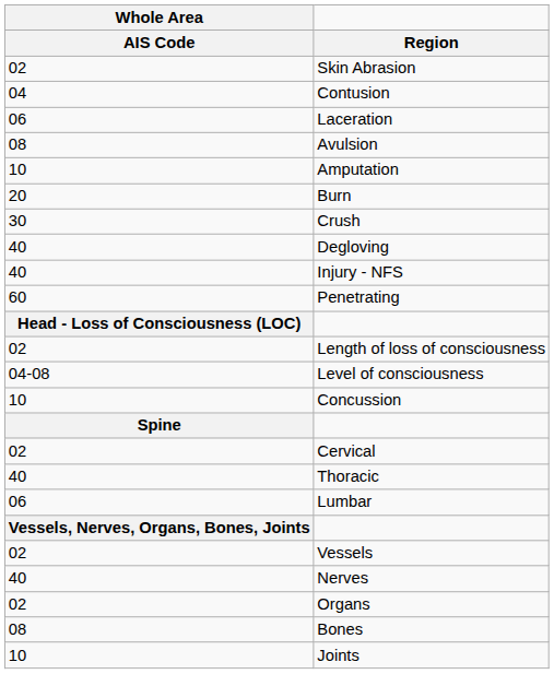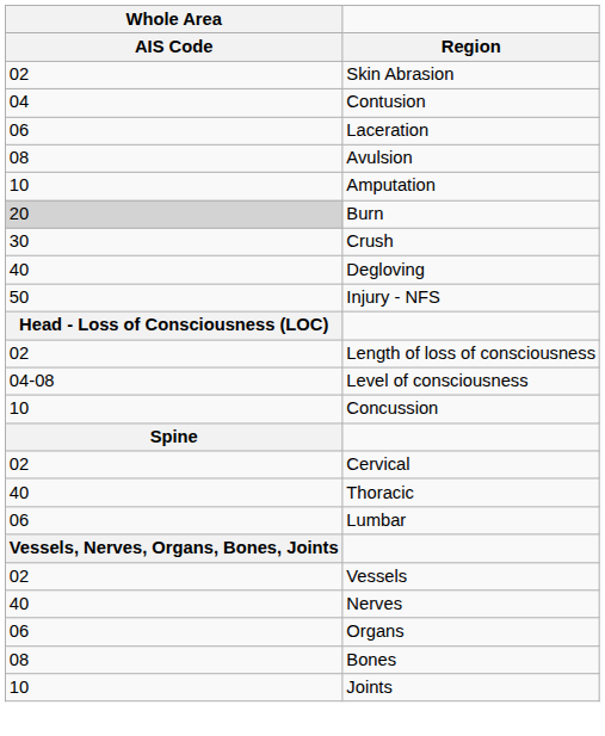Burn | Whole Area / AIS Code: no background -> lightgrey background
Injury - NFS | Whole Area / AIS Code: 40 -> 50
- row: 60 | Penetrating
Organs | Whole Area / AIS Code: 02 -> 06
